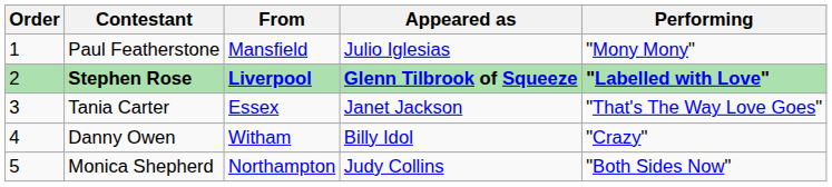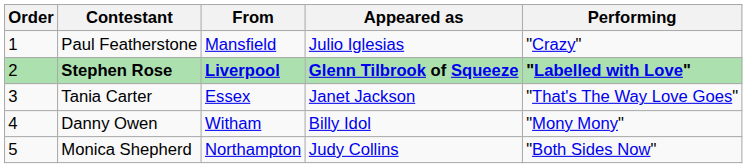Paul Featherstone | Performing: "Mony Mony" -> "Crazy"
Danny Owen | Performing: "Crazy" -> "Mony Mony"
